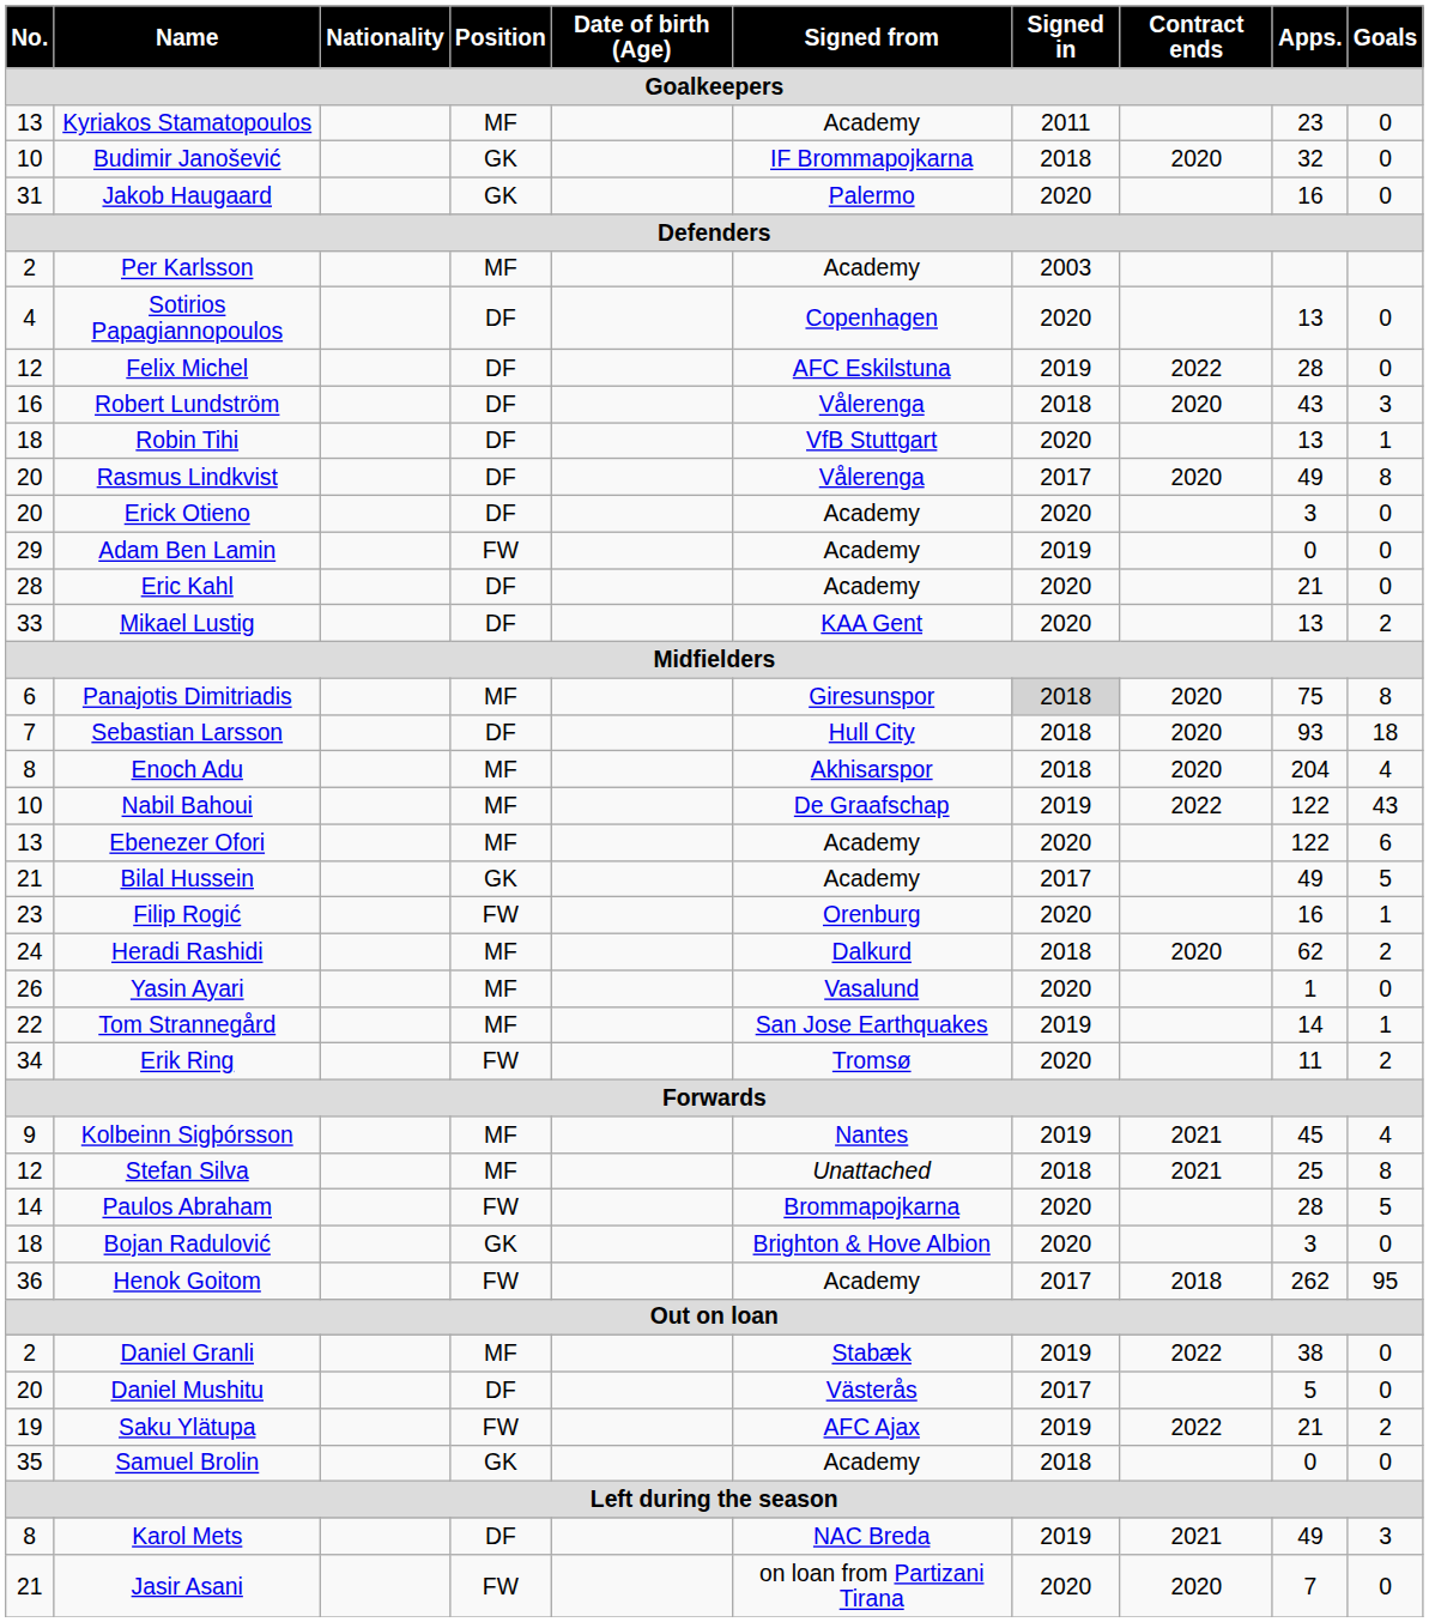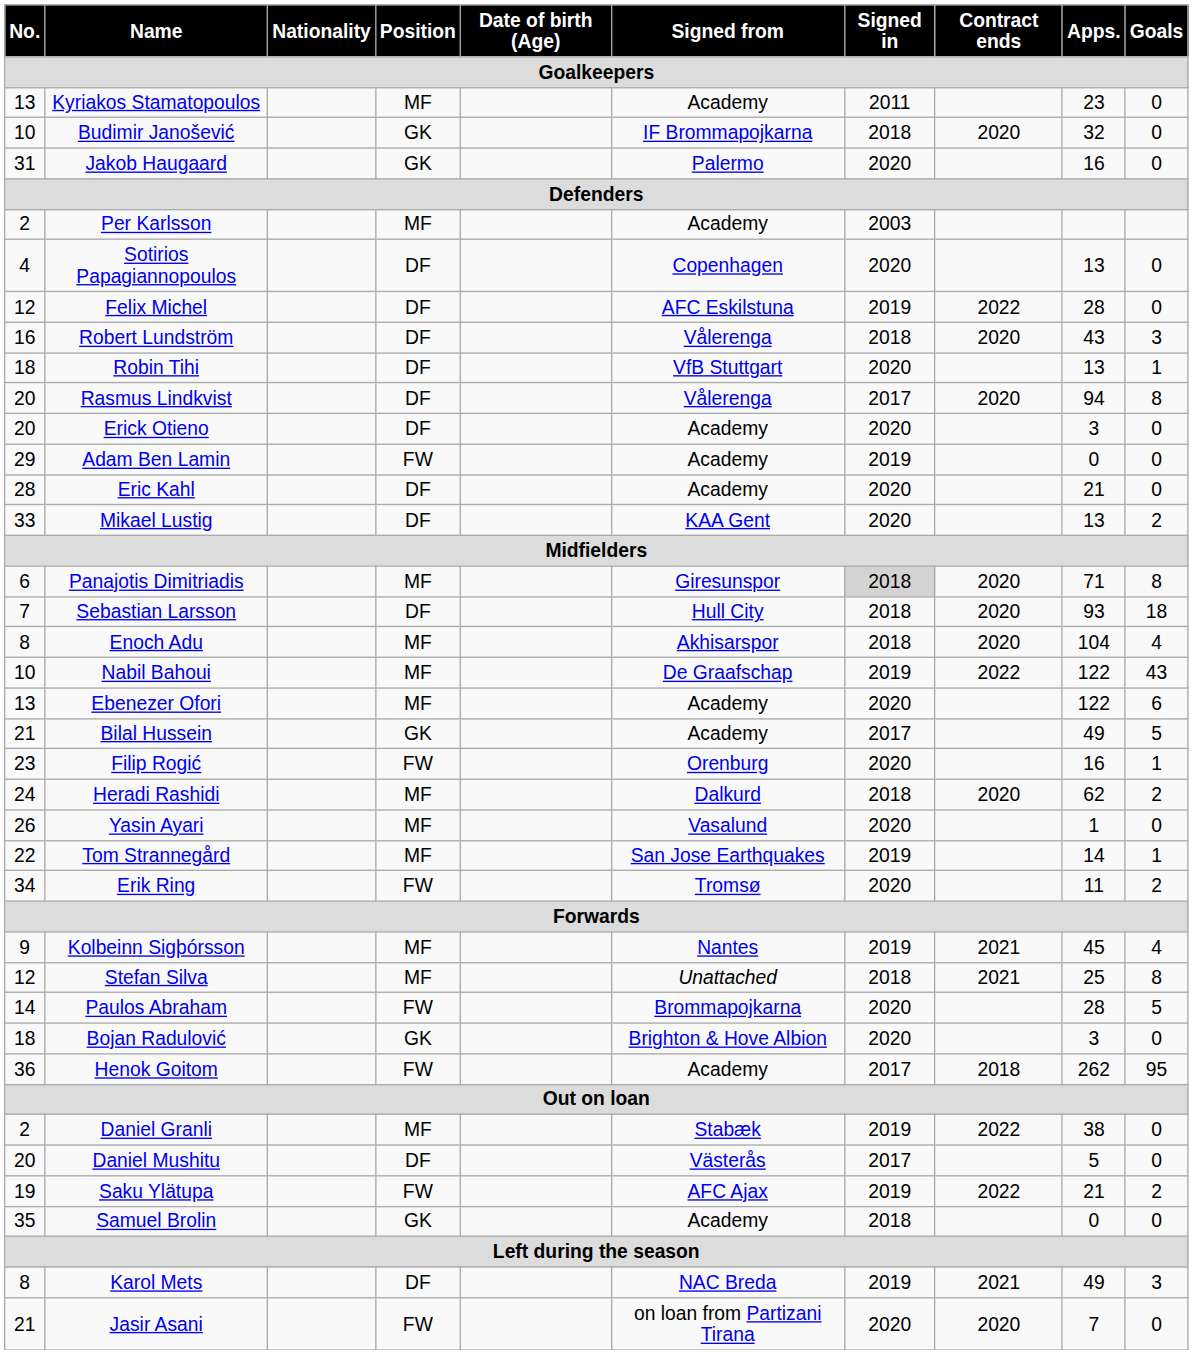Rasmus Lindkvist | Apps.: 49 -> 94
Panajotis Dimitriadis | Apps.: 75 -> 71
Enoch Adu | Apps.: 204 -> 104
